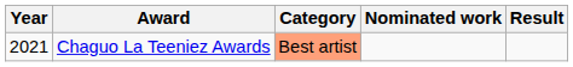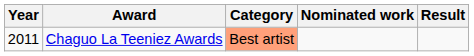Chaguo La Teeniez Awards | Year: 2021 -> 2011
